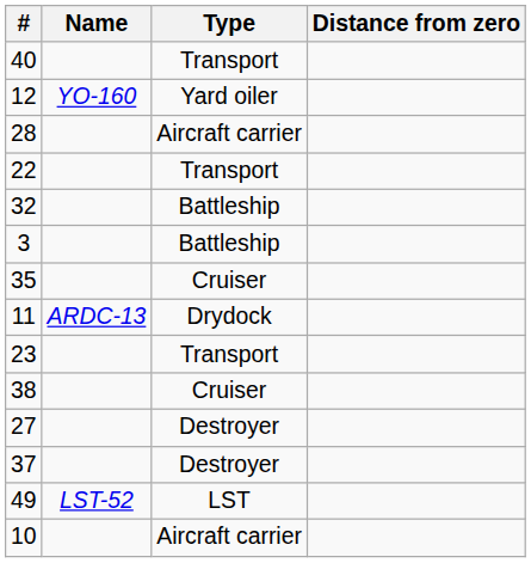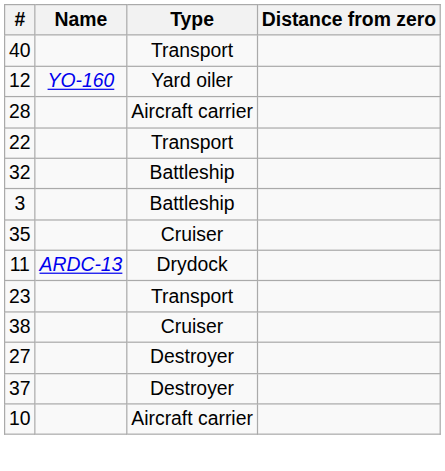- row: 49 | LST-52 | LST
